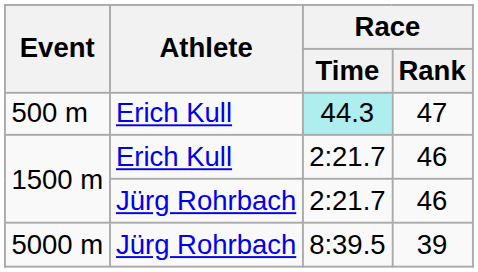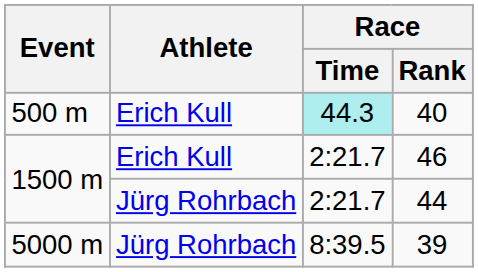500 m | Race / Rank: 47 -> 40
1500 m / Jürg Rohrbach | Race / Rank: 46 -> 44
